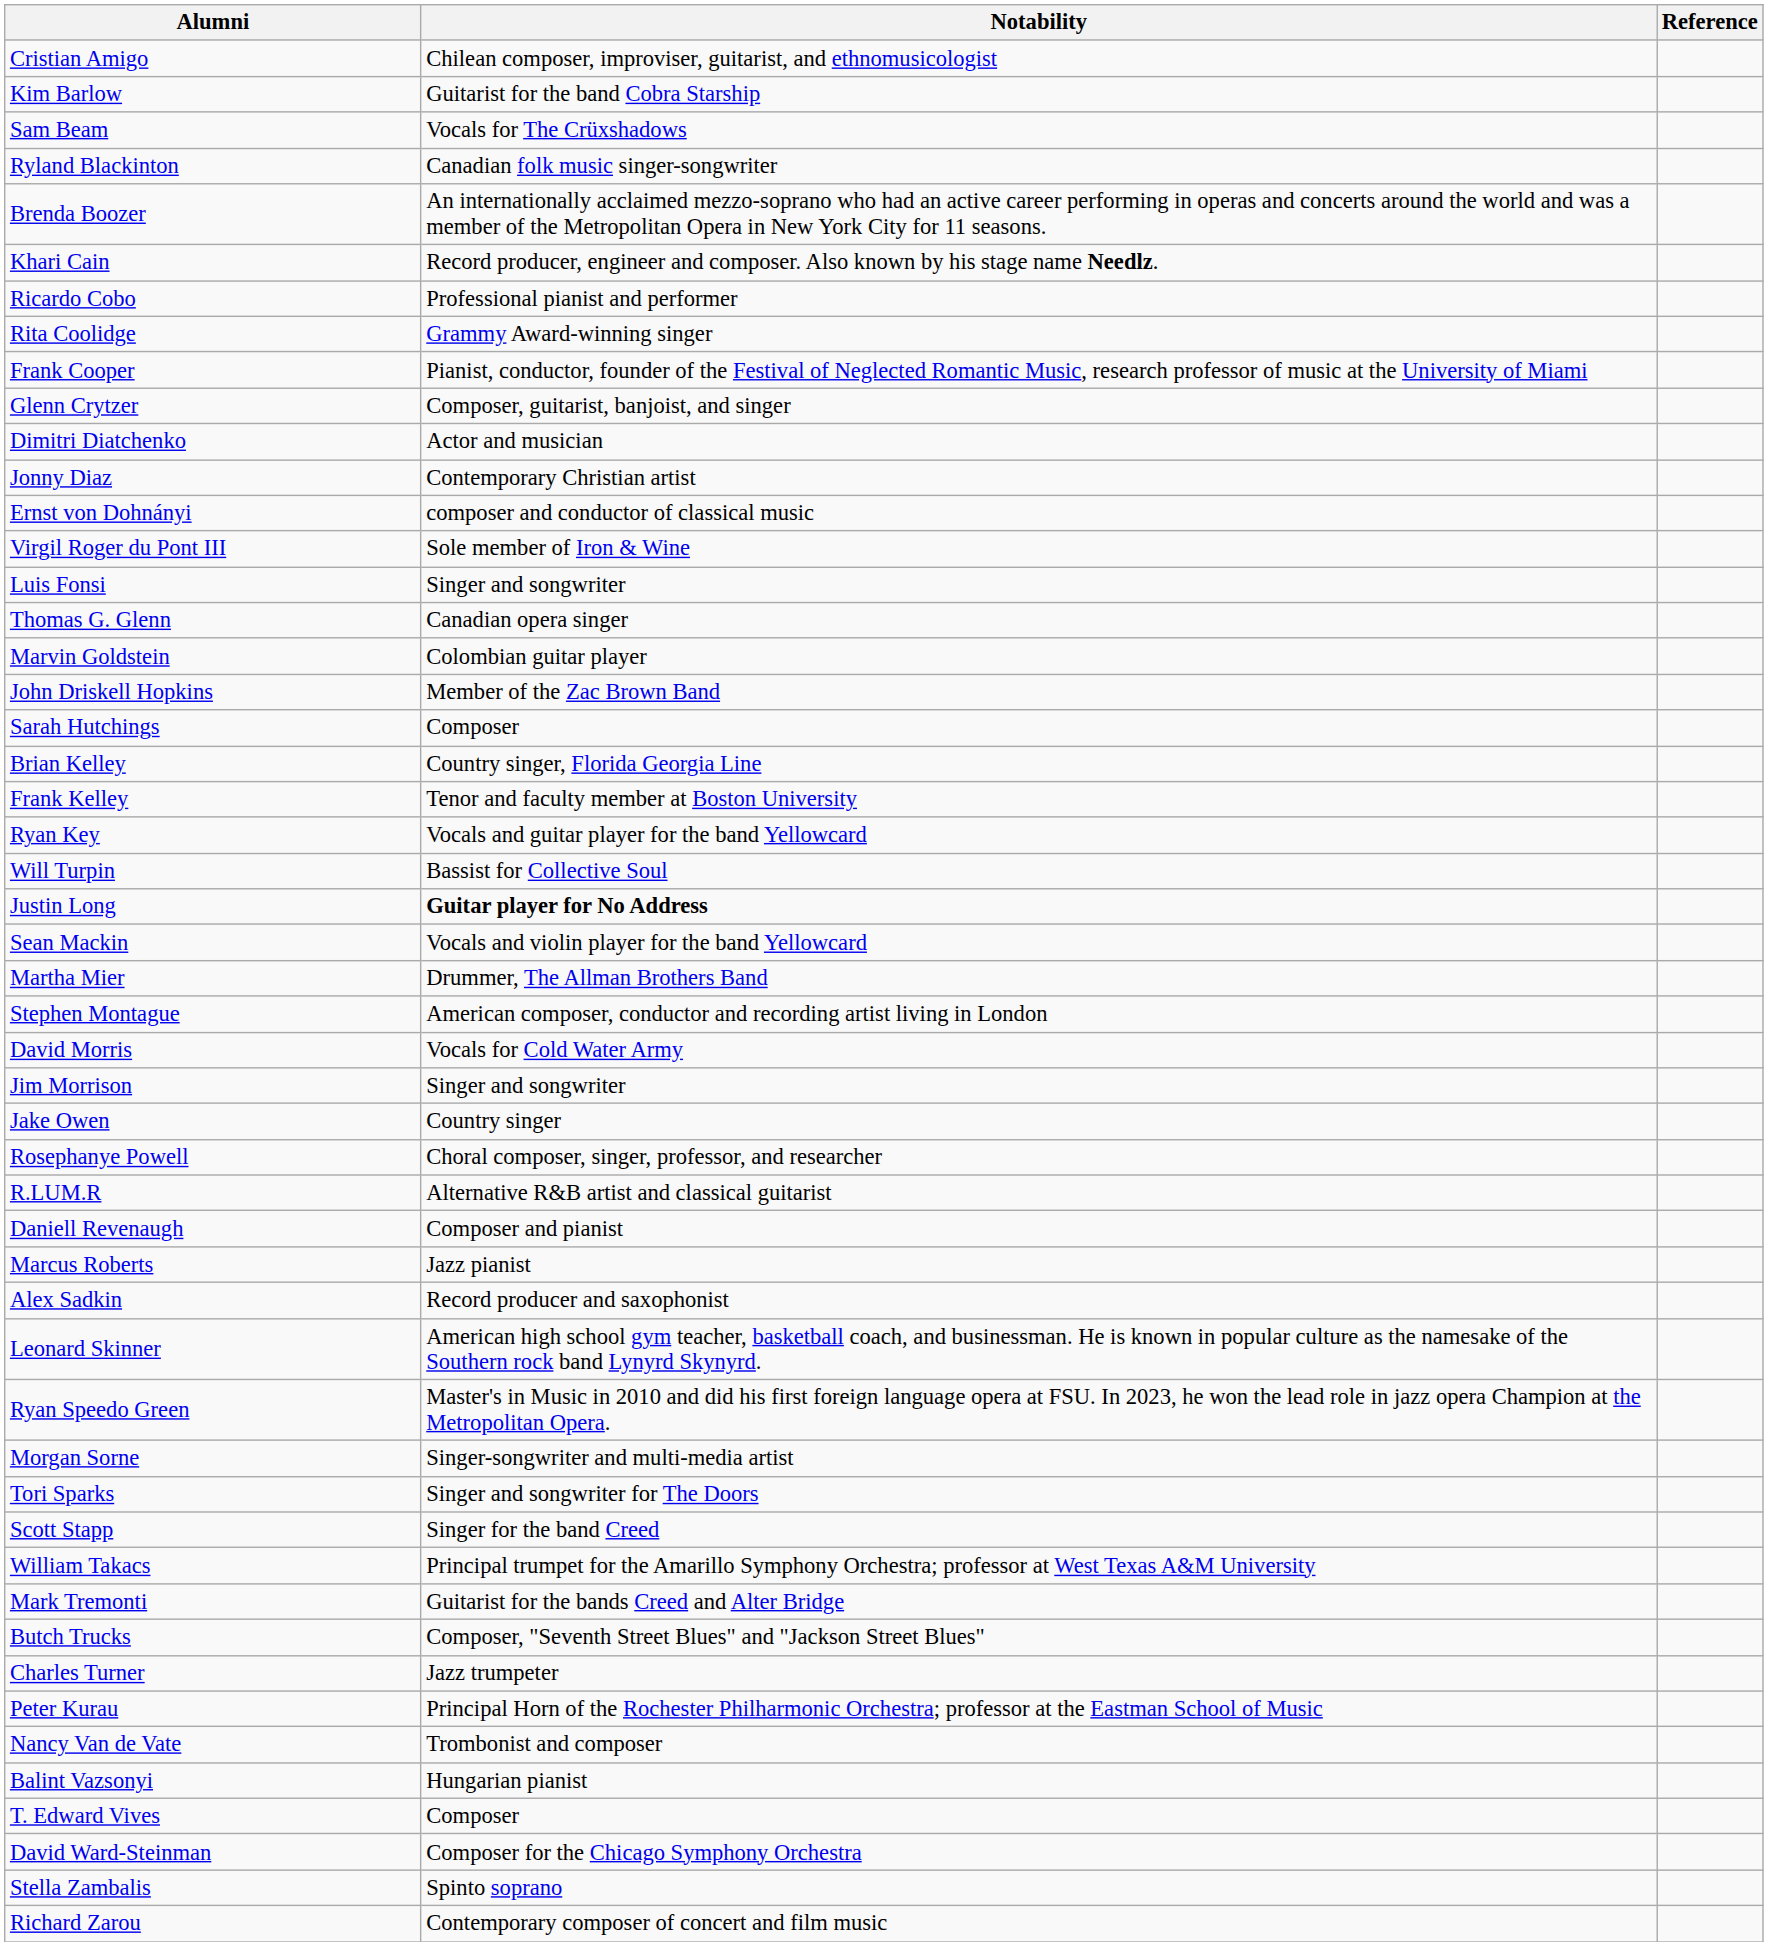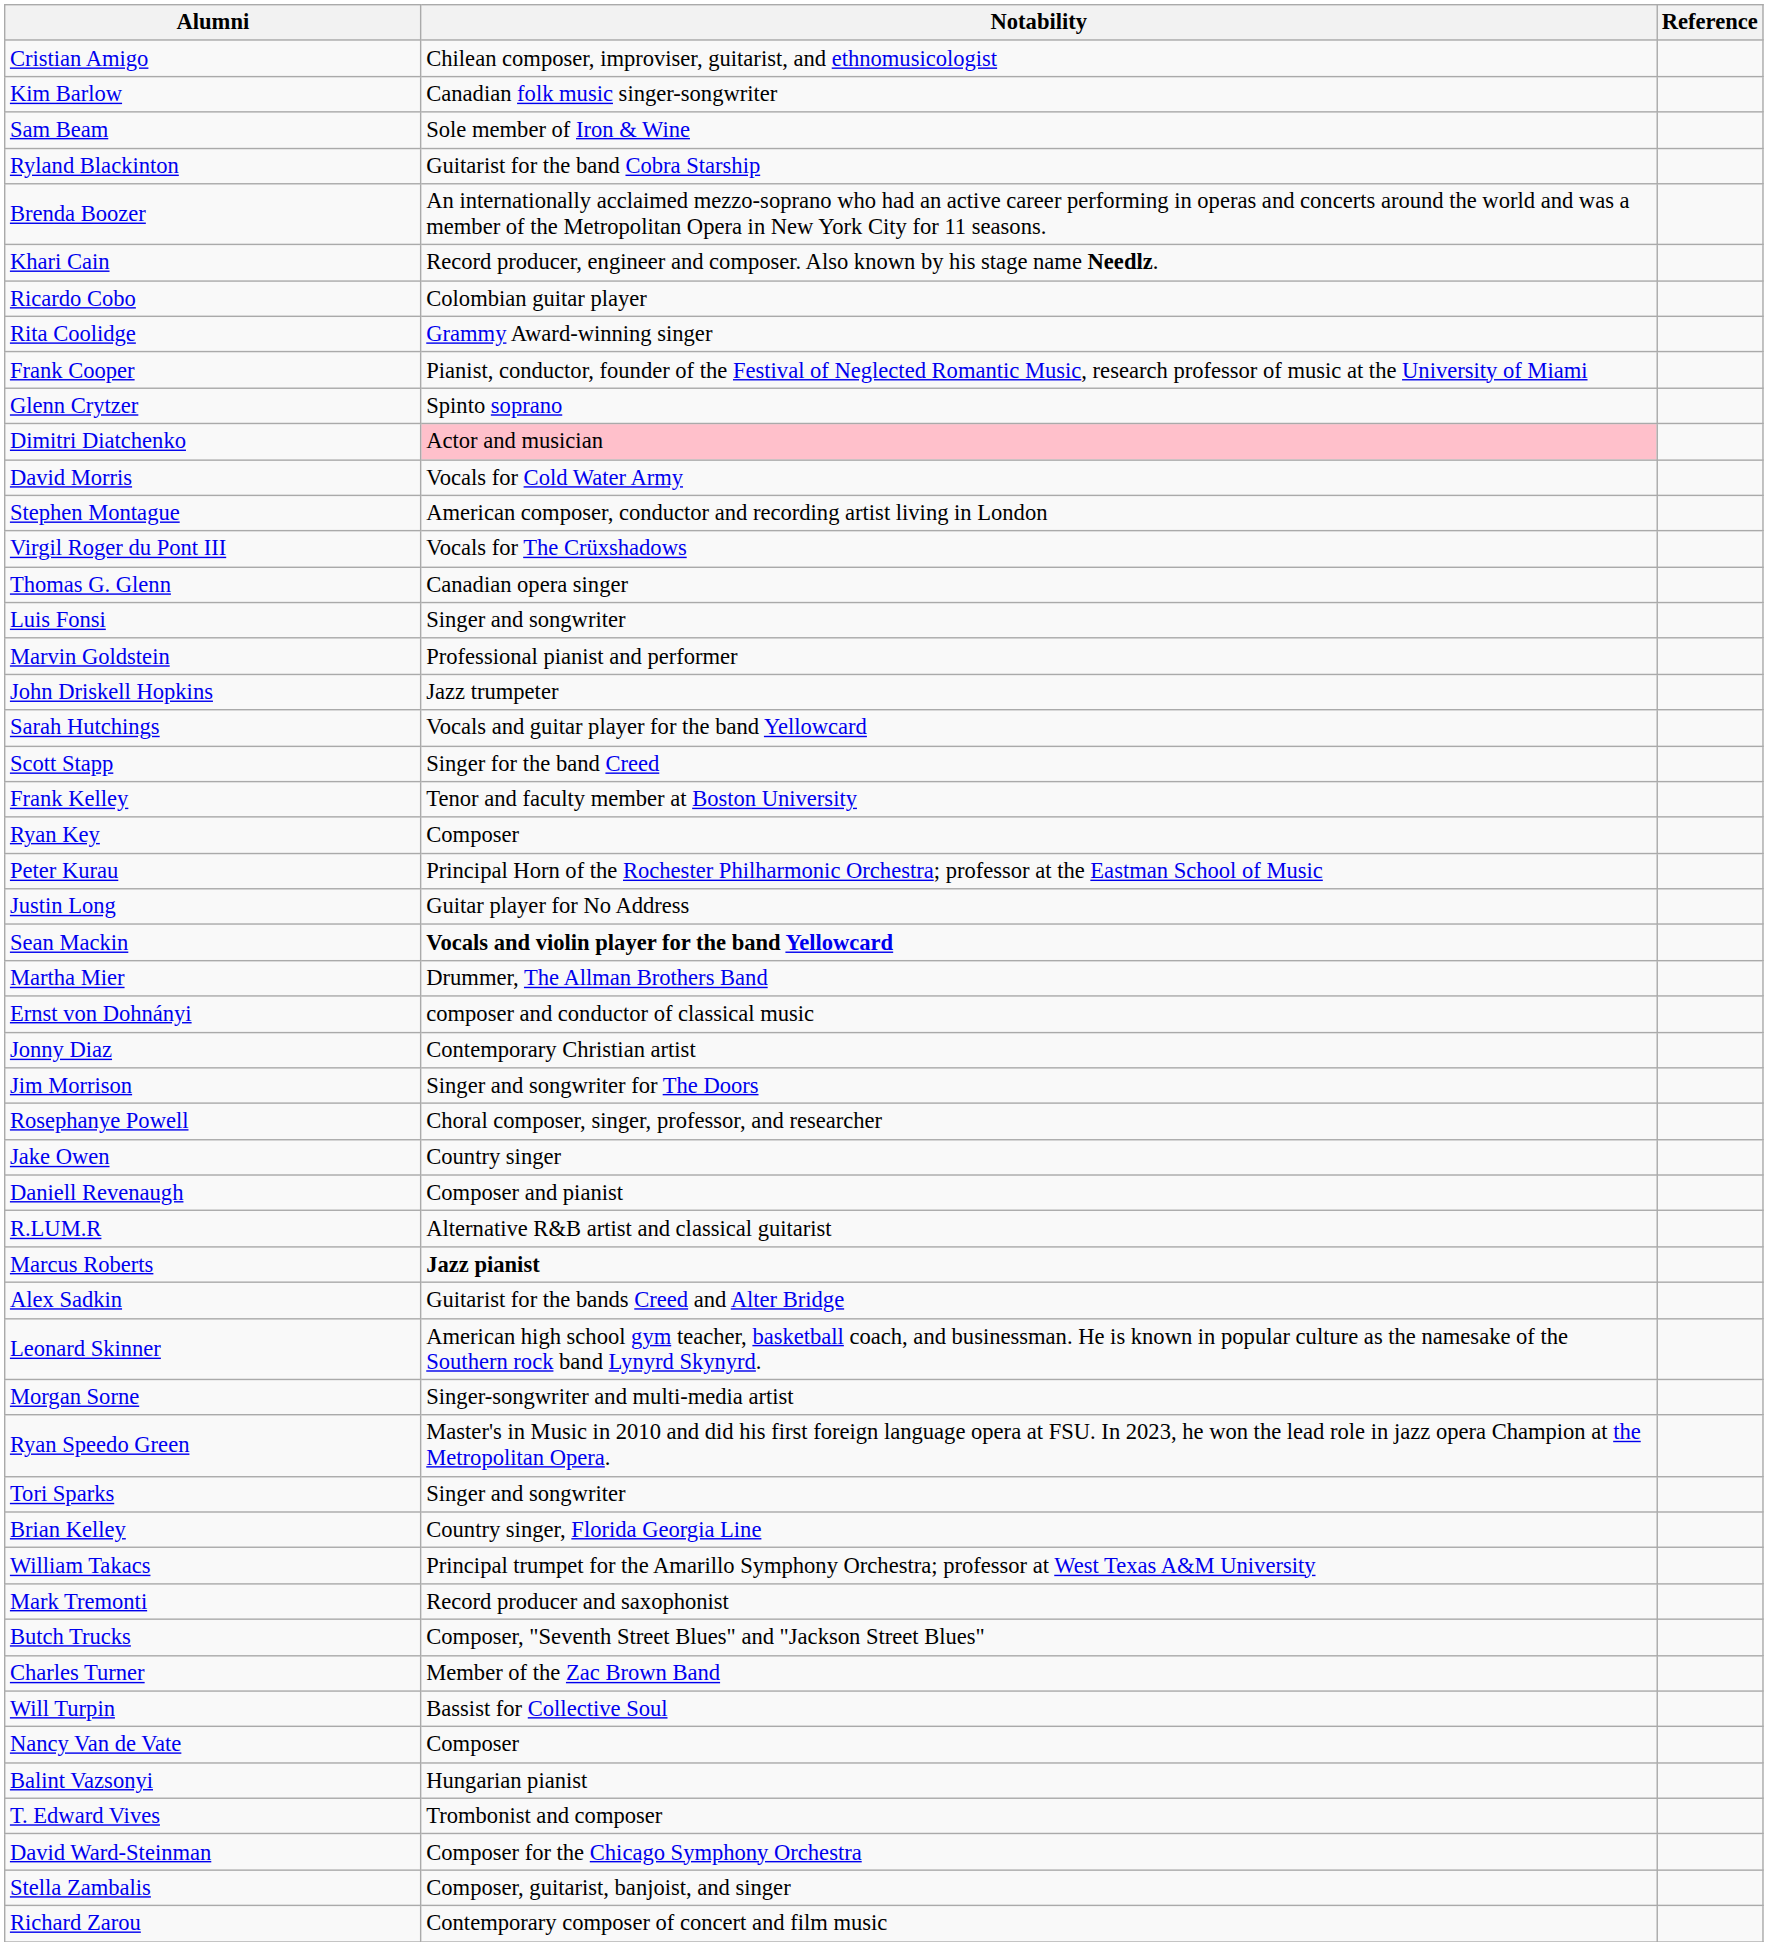Kim Barlow | Notability: Guitarist for the band Cobra Starship -> Canadian folk music singer-songwriter
Sam Beam | Notability: Vocals for The Crüxshadows -> Sole member of Iron & Wine
Ryland Blackinton | Notability: Canadian folk music singer-songwriter -> Guitarist for the band Cobra Starship
Ricardo Cobo | Notability: Professional pianist and performer -> Colombian guitar player
Glenn Crytzer | Notability: Composer, guitarist, banjoist, and singer -> Spinto soprano
Dimitri Diatchenko | Notability: no background -> pink background
rows swapped: Jonny Diaz <-> David Morris
rows swapped: Ernst von Dohnányi <-> Stephen Montague
Virgil Roger du Pont III | Notability: Sole member of Iron & Wine -> Vocals for The Crüxshadows
rows swapped: Luis Fonsi <-> Thomas G. Glenn
Marvin Goldstein | Notability: Colombian guitar player -> Professional pianist and performer
John Driskell Hopkins | Notability: Member of the Zac Brown Band -> Jazz trumpeter
Sarah Hutchings | Notability: Composer -> Vocals and guitar player for the band Yellowcard
rows swapped: Brian Kelley <-> Scott Stapp
Ryan Key | Notability: Vocals and guitar player for the band Yellowcard -> Composer
rows swapped: Peter Kurau <-> Will Turpin
Justin Long | Notability: bold -> normal
Sean Mackin | Notability: normal -> bold
Jim Morrison | Notability: Singer and songwriter -> Singer and songwriter for The Doors
rows swapped: Jake Owen <-> Rosephanye Powell
rows swapped: R.LUM.R <-> Daniell Revenaugh
Marcus Roberts | Notability: normal -> bold
Alex Sadkin | Notability: Record producer and saxophonist -> Guitarist for the bands Creed and Alter Bridge
rows swapped: Ryan Speedo Green <-> Morgan Sorne
Tori Sparks | Notability: Singer and songwriter for The Doors -> Singer and songwriter
Mark Tremonti | Notability: Guitarist for the bands Creed and Alter Bridge -> Record producer and saxophonist
Charles Turner | Notability: Jazz trumpeter -> Member of the Zac Brown Band
Nancy Van de Vate | Notability: Trombonist and composer -> Composer
T. Edward Vives | Notability: Composer -> Trombonist and composer
Stella Zambalis | Notability: Spinto soprano -> Composer, guitarist, banjoist, and singer
